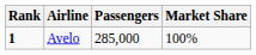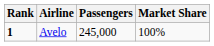Avelo | Passengers: 285,000 -> 245,000
